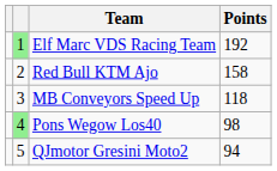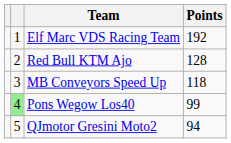Elf Marc VDS Racing Team | column 2: lightgreen background -> no background
Red Bull KTM Ajo | Points: 158 -> 128
Pons Wegow Los40 | Points: 98 -> 99
